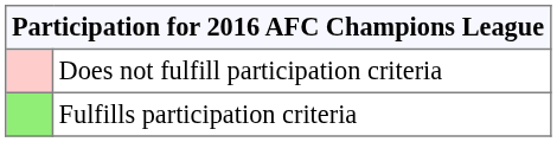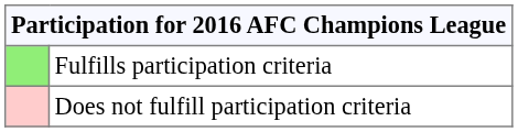rows swapped: Fulfills participation criteria <-> Does not fulfill participation criteria
